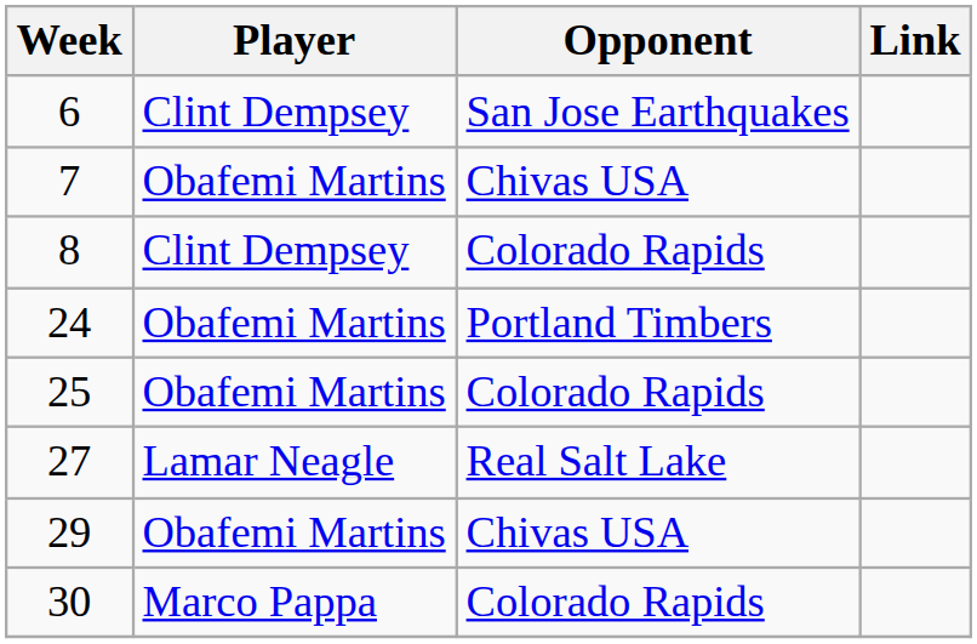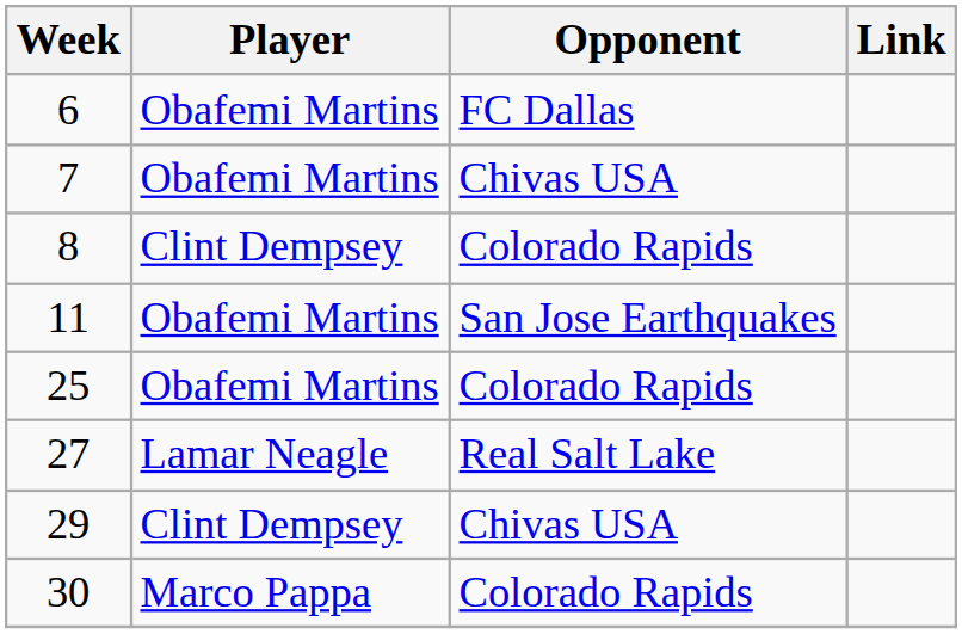6 | Player: Clint Dempsey -> Obafemi Martins
6 | Opponent: San Jose Earthquakes -> FC Dallas
+ row: 11 | Obafemi Martins | San Jose Earthquakes
- row: 24 | Obafemi Martins | Portland Timbers
29 | Player: Obafemi Martins -> Clint Dempsey
